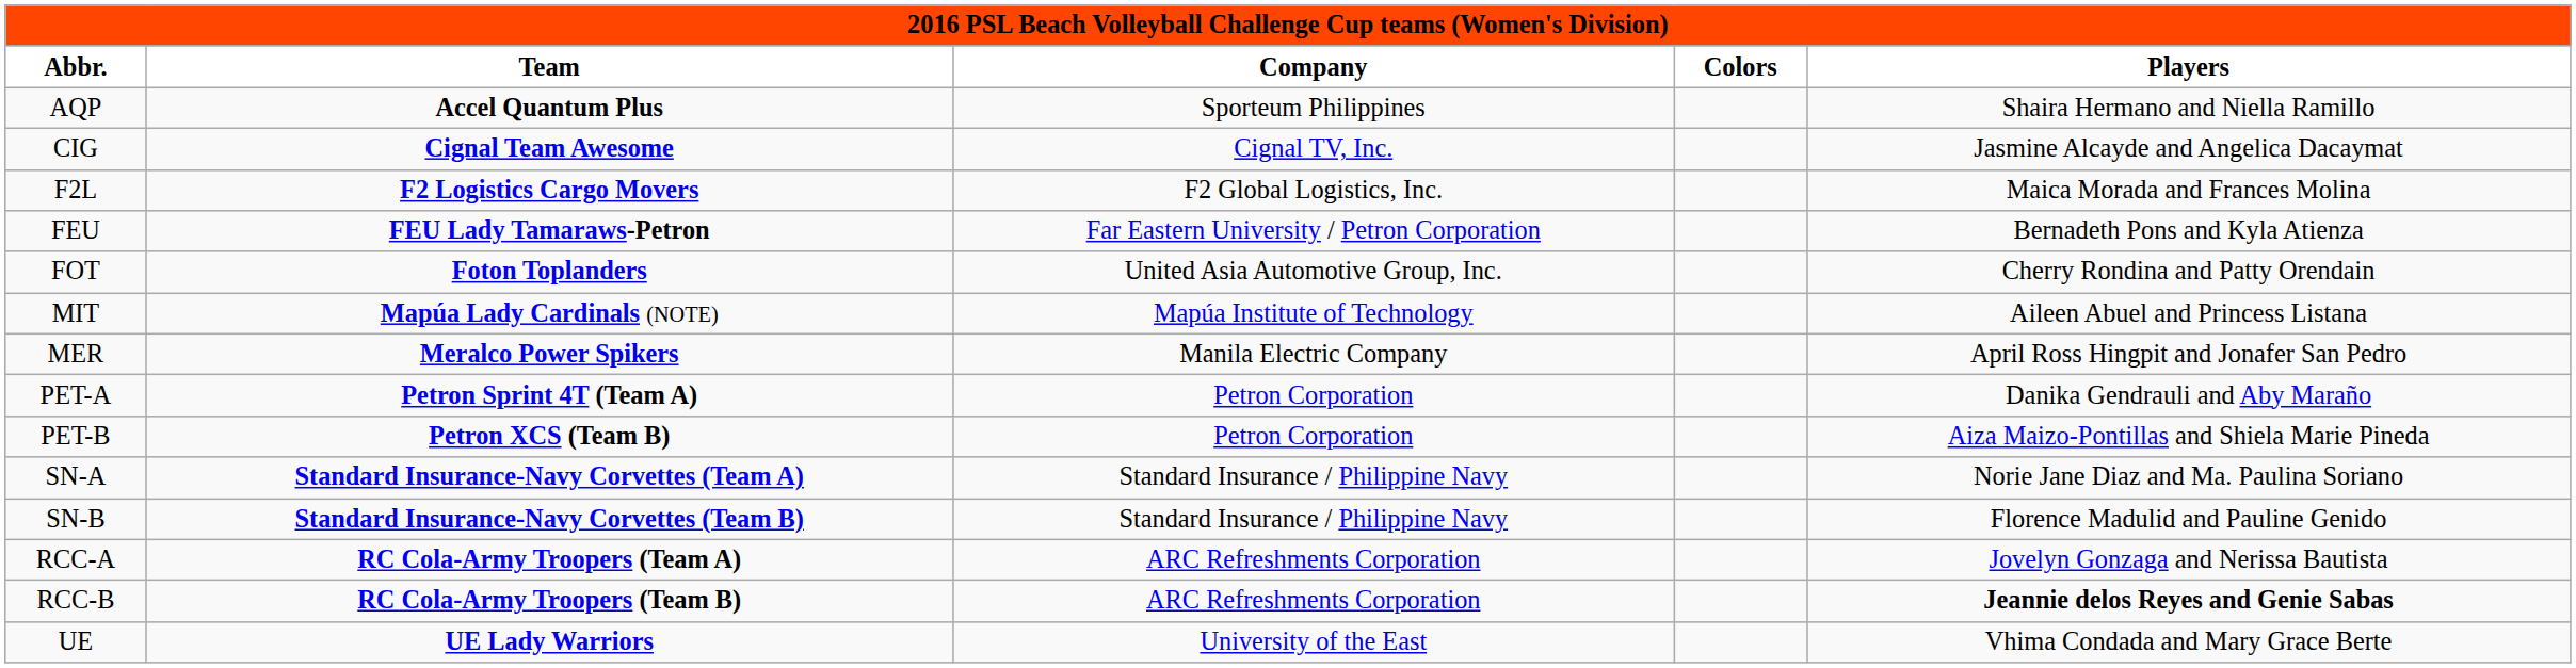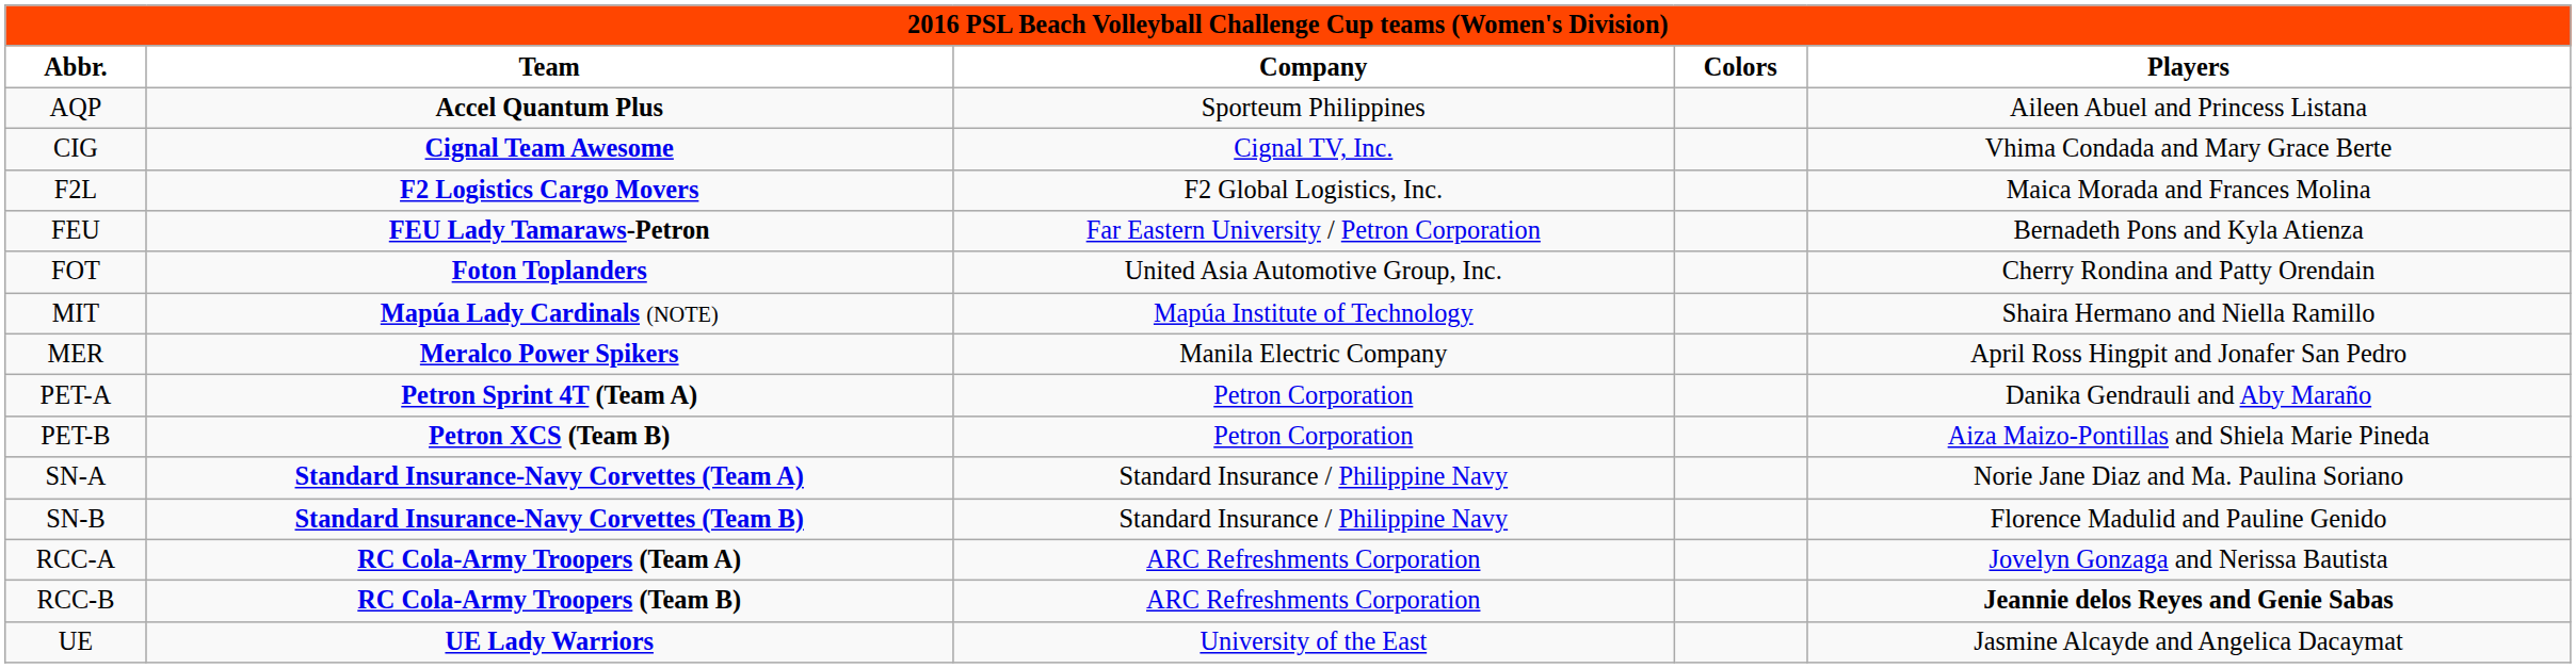AQP | Players: Shaira Hermano and Niella Ramillo -> Aileen Abuel and Princess Listana
CIG | Players: Jasmine Alcayde and Angelica Dacaymat -> Vhima Condada and Mary Grace Berte
MIT | Players: Aileen Abuel and Princess Listana -> Shaira Hermano and Niella Ramillo
UE | Players: Vhima Condada and Mary Grace Berte -> Jasmine Alcayde and Angelica Dacaymat
